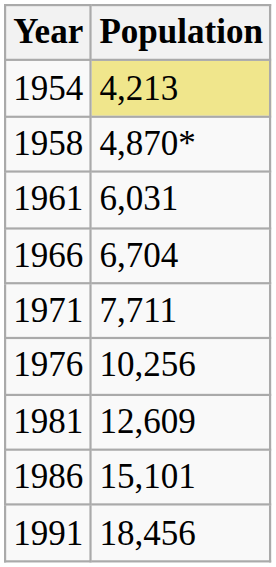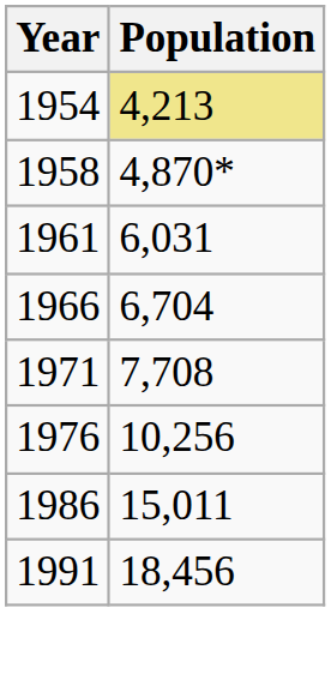1971 | Population: 7,711 -> 7,708
- row: 1981 | 12,609
1986 | Population: 15,101 -> 15,011
